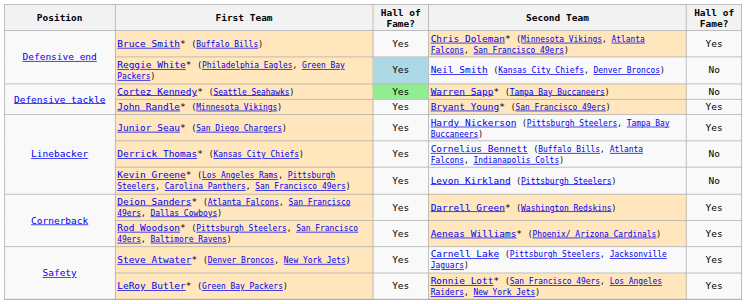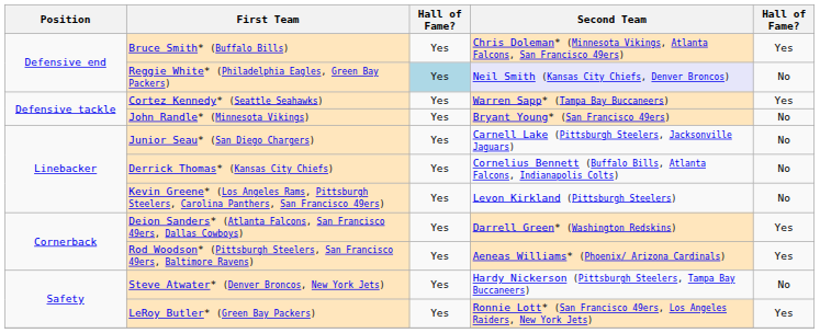Reggie White* (Philadelphia Eagles, Green Bay Packers) | Second Team: no background -> lavender background
Cortez Kennedy* (Seattle Seahawks) | column 3: lightgreen background -> no background
Cortez Kennedy* (Seattle Seahawks) | column 5: No -> Yes
John Randle* (Minnesota Vikings) | column 5: Yes -> No
Junior Seau* (San Diego Chargers) | Second Team: Hardy Nickerson (Pittsburgh Steelers, Tampa Bay Buccaneers) -> Carnell Lake (Pittsburgh Steelers, Jacksonville Jaguars)
Junior Seau* (San Diego Chargers) | column 5: Yes -> No
Steve Atwater* (Denver Broncos, New York Jets) | Second Team: Carnell Lake (Pittsburgh Steelers, Jacksonville Jaguars) -> Hardy Nickerson (Pittsburgh Steelers, Tampa Bay Buccaneers)
Steve Atwater* (Denver Broncos, New York Jets) | column 5: Yes -> No
